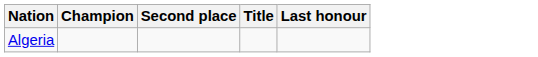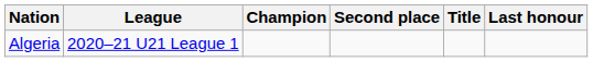+ column: League | 2020–21 U21 League 1
